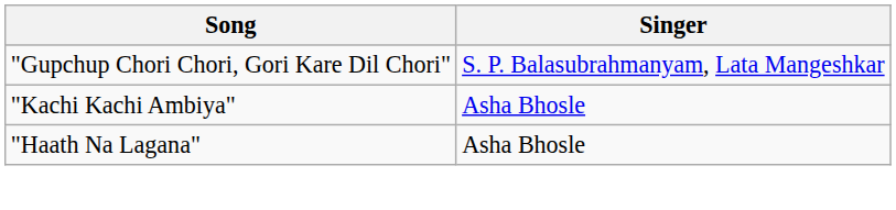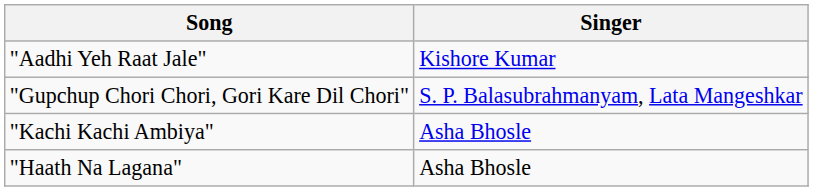+ row: "Aadhi Yeh Raat Jale" | Kishore Kumar
